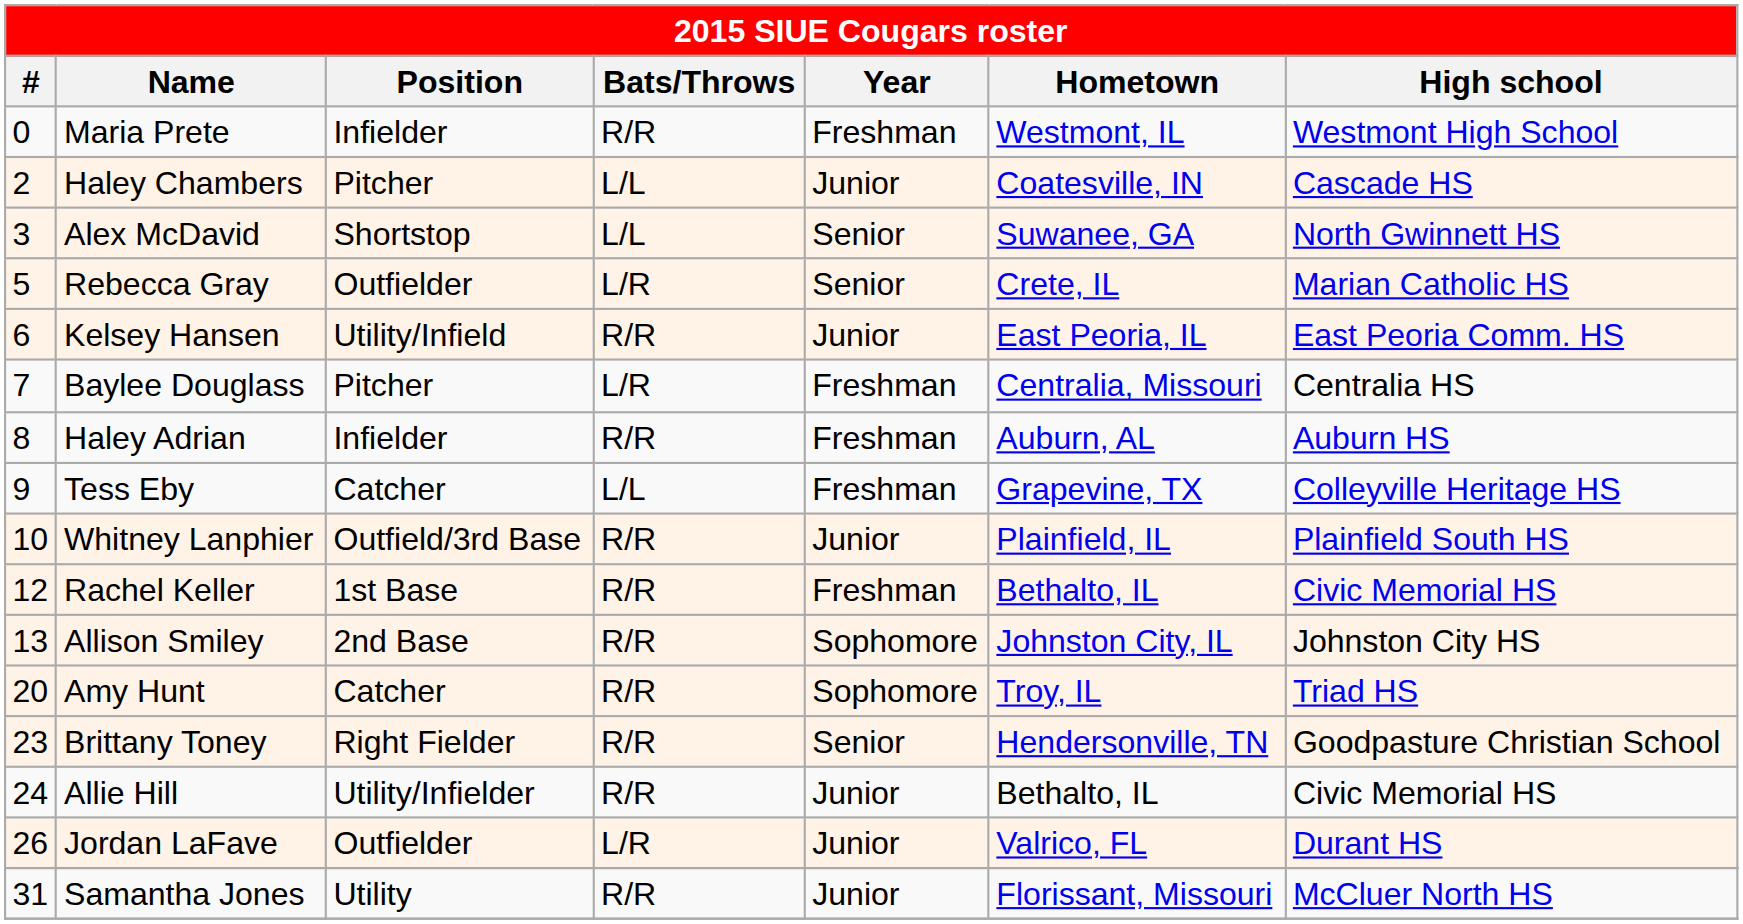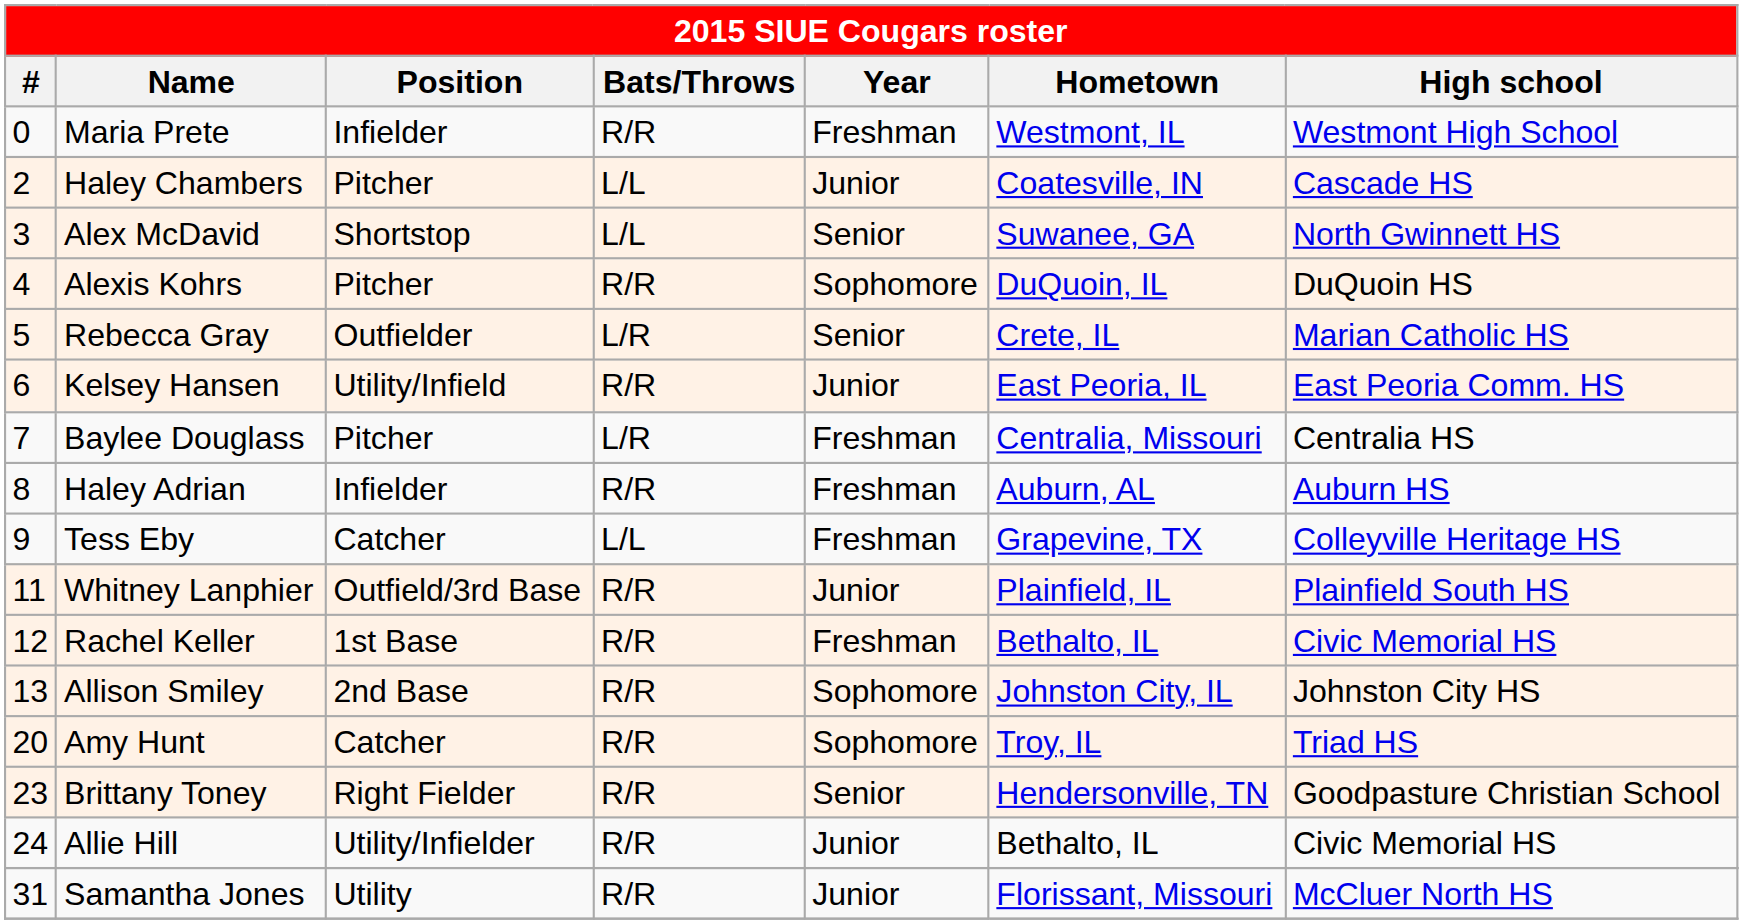+ row: 4 | Alexis Kohrs | Pitcher | R/R | Sophomore | DuQuoin, IL | DuQuoin HS
Whitney Lanphier | #: 10 -> 11
- row: 26 | Jordan LaFave | Outfielder | L/R | Junior | Valrico, FL | Durant HS
